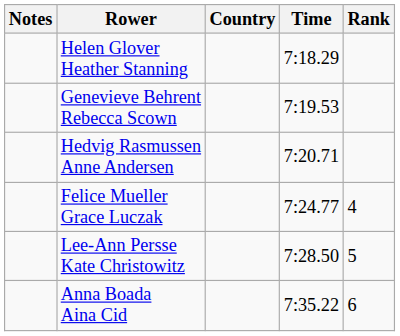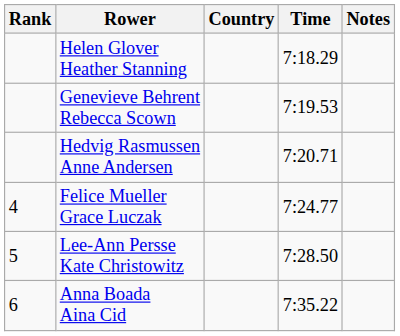columns swapped: Rank <-> Notes
